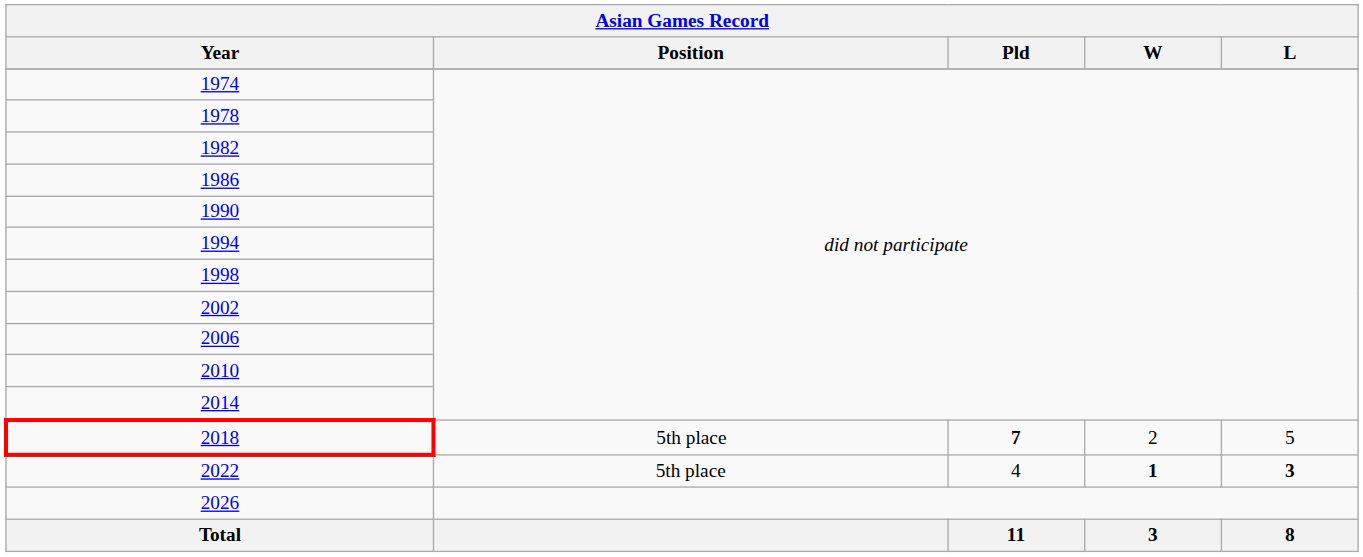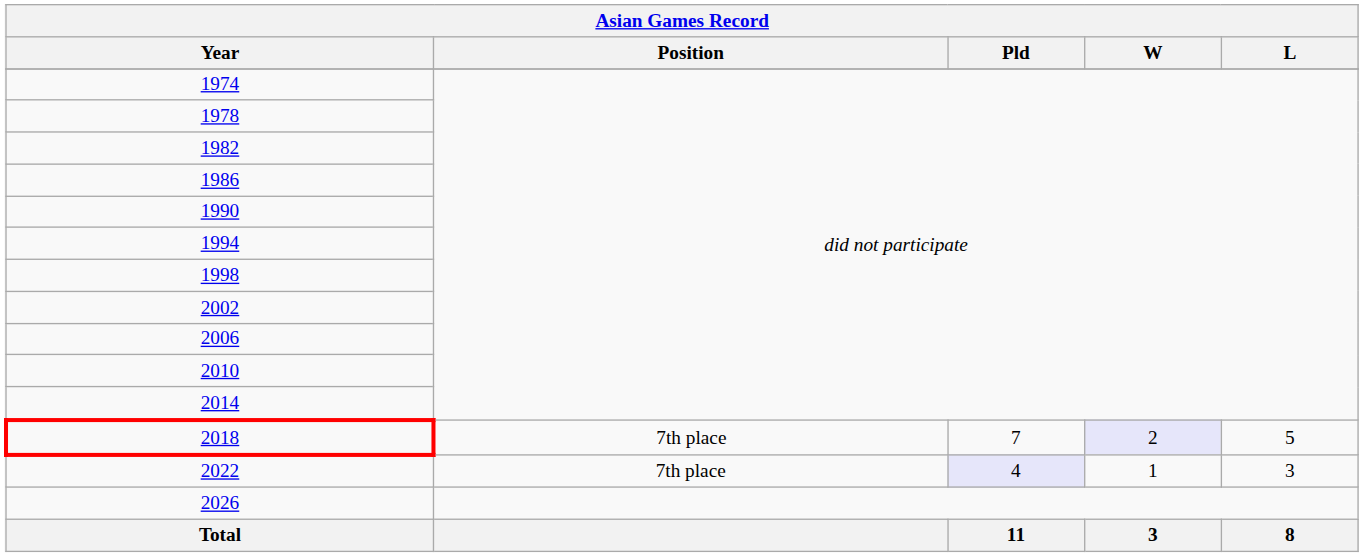2018 | Position: 5th place -> 7th place
2018 | Pld: bold -> normal
2018 | W: no background -> lavender background
2022 | Position: 5th place -> 7th place
2022 | Pld: no background -> lavender background
2022 | W: bold -> normal
2022 | L: bold -> normal
